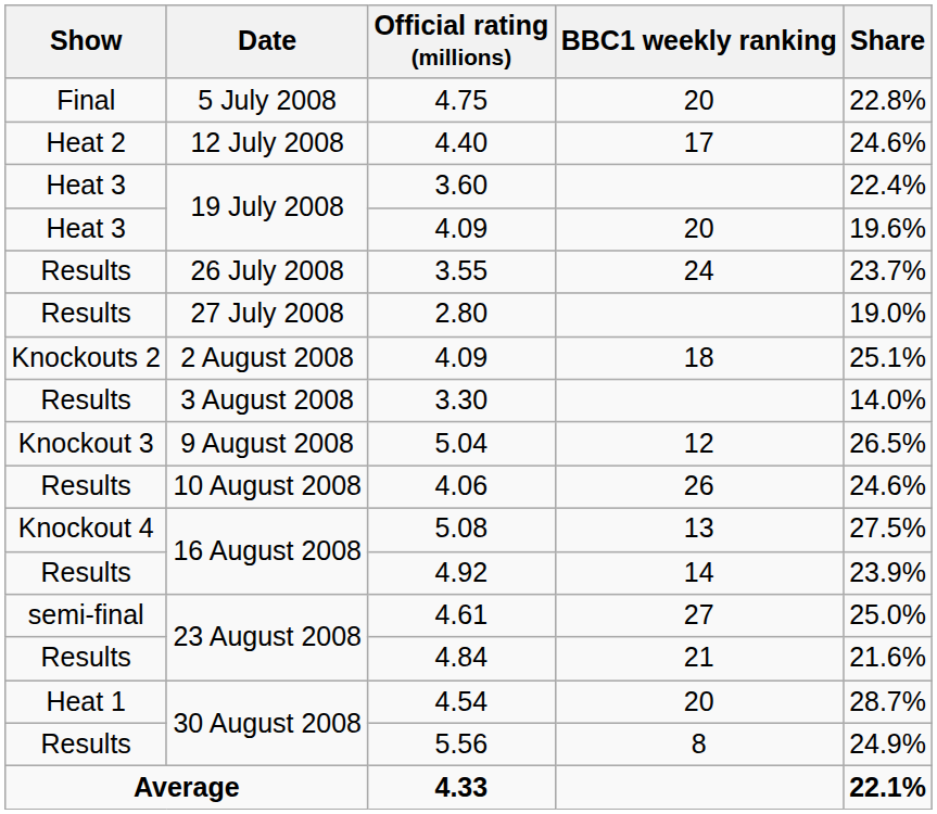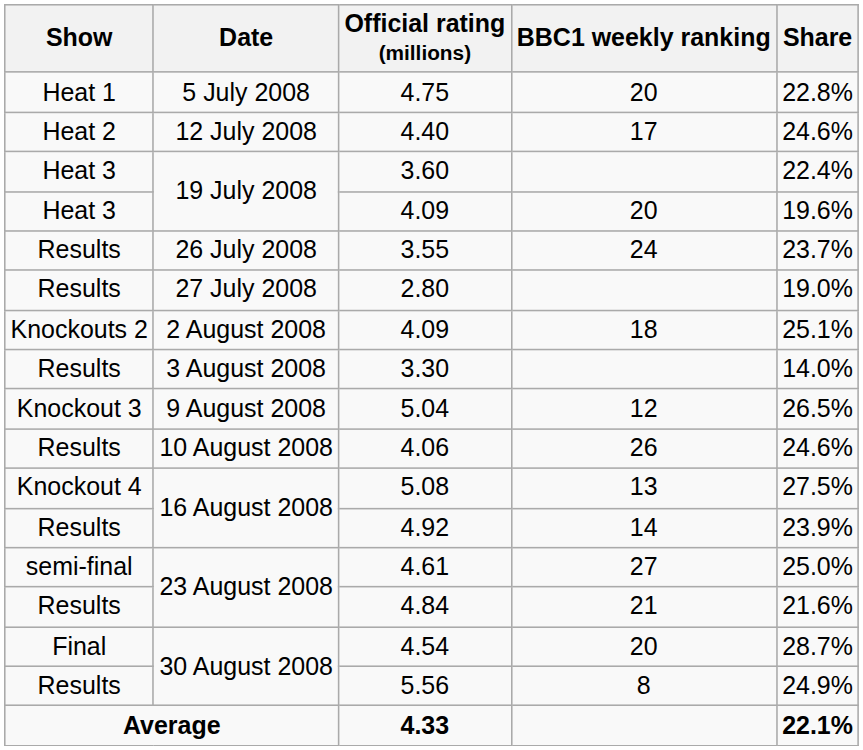4.75 | Show: Final -> Heat 1
4.54 | Show: Heat 1 -> Final
